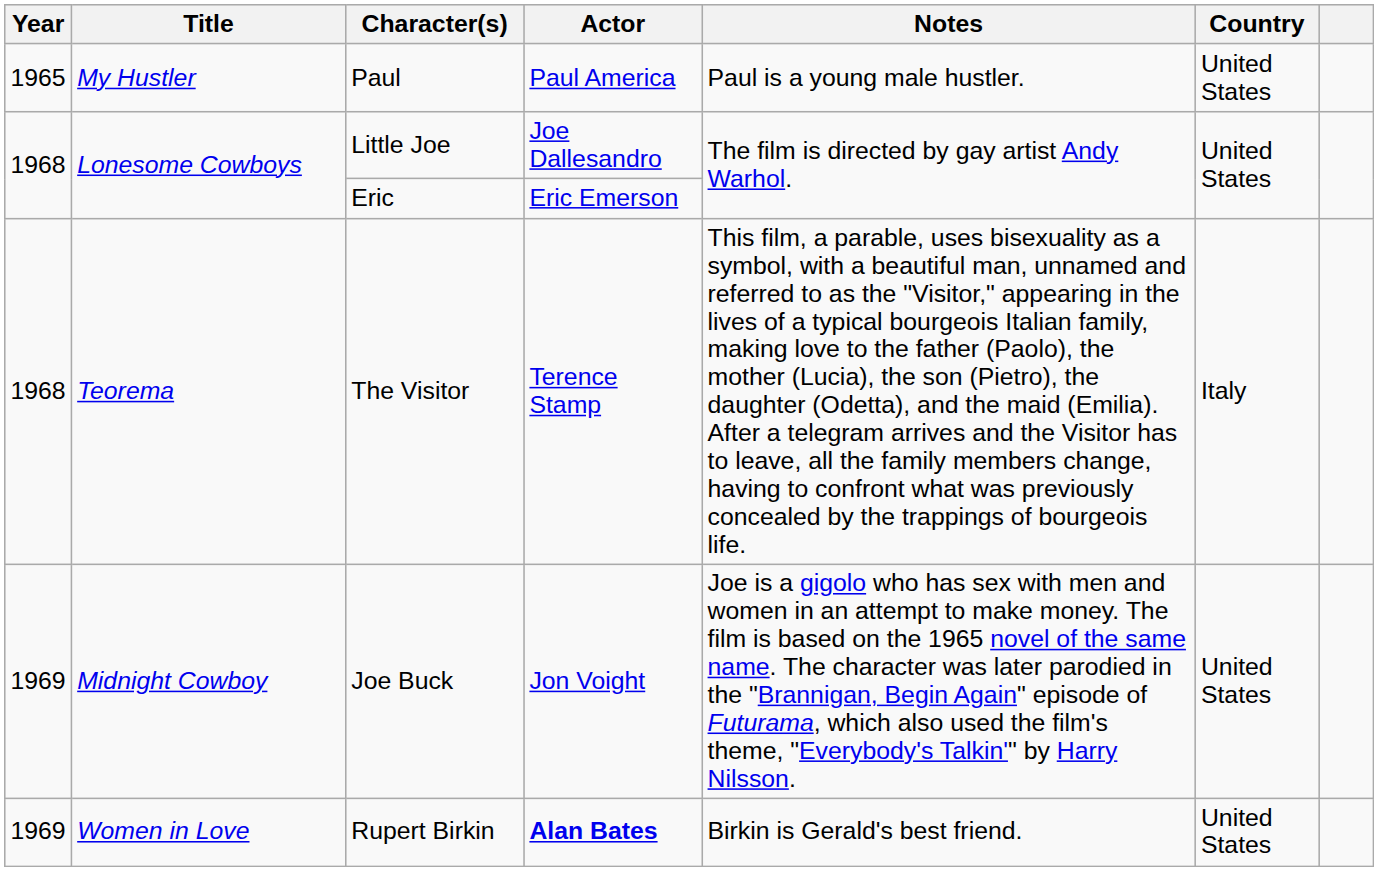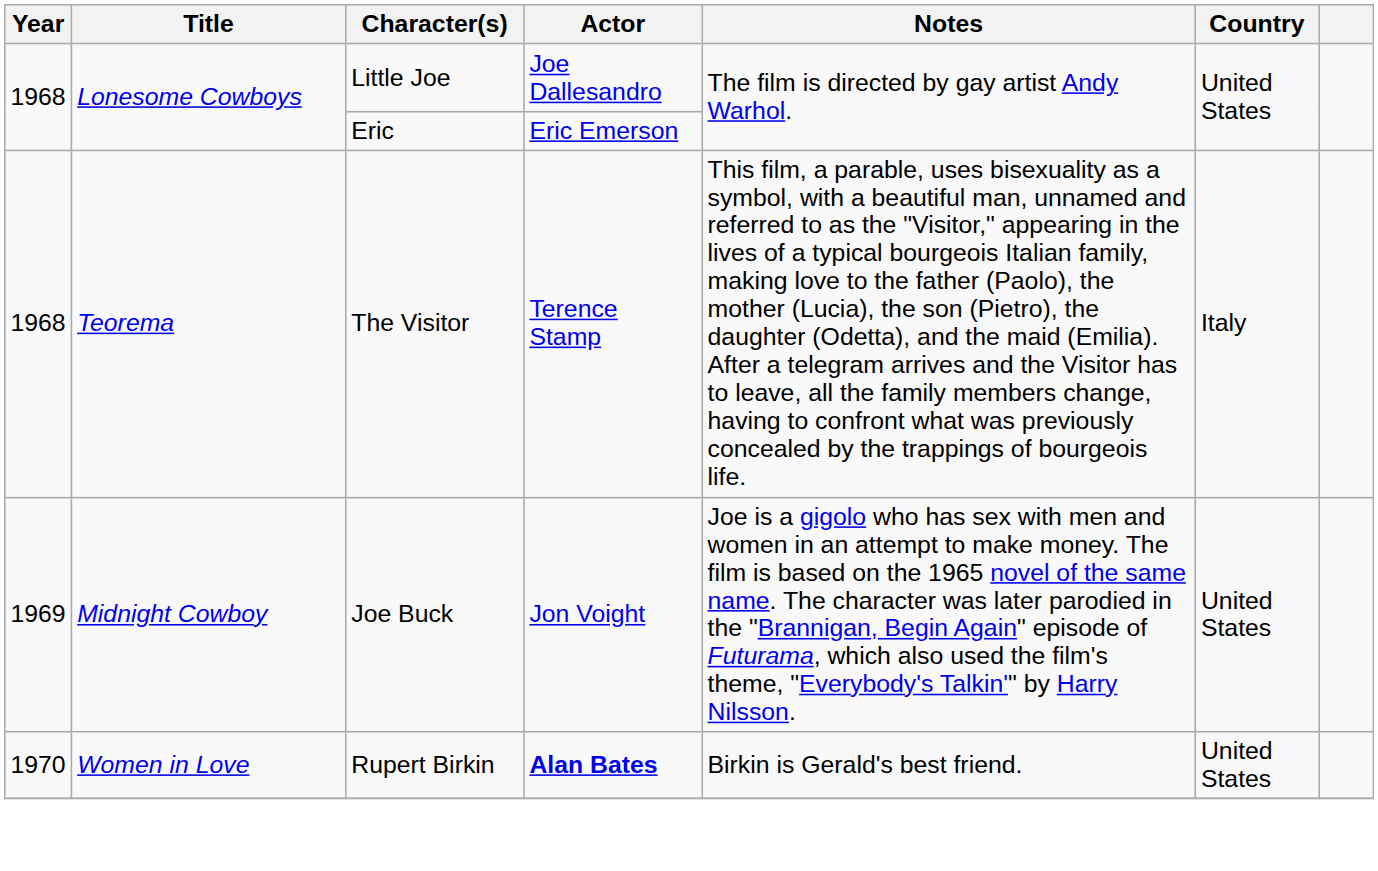- row: 1965 | My Hustler | Paul | Paul America | Paul is a young male hustler. | United States
Rupert Birkin | Year: 1969 -> 1970
